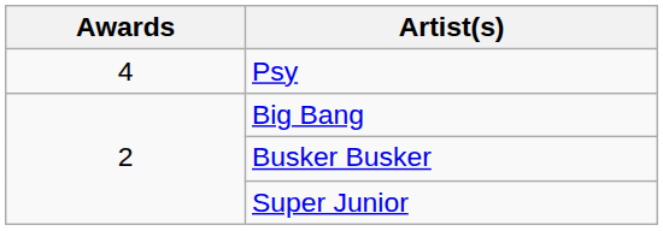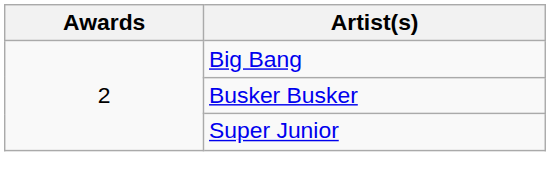- row: 4 | Psy
